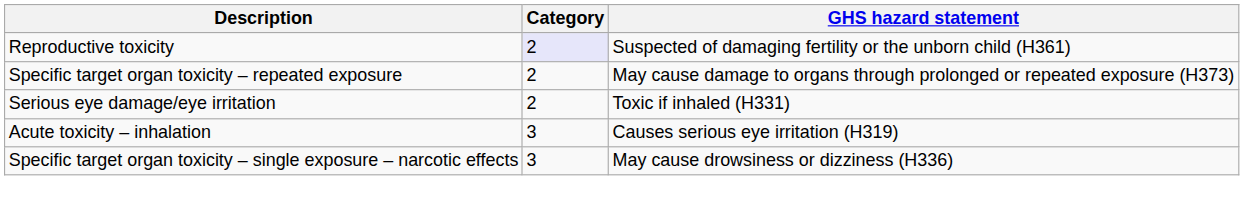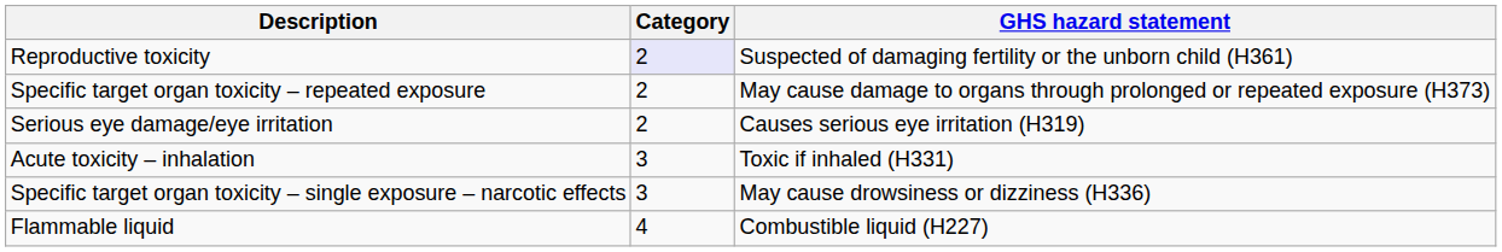Serious eye damage/eye irritation | GHS hazard statement: Toxic if inhaled (H331) -> Causes serious eye irritation (H319)
Acute toxicity – inhalation | GHS hazard statement: Causes serious eye irritation (H319) -> Toxic if inhaled (H331)
+ row: Flammable liquid | 4 | Combustible liquid (H227)
